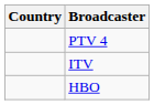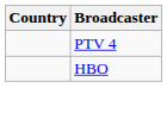- row: ITV
